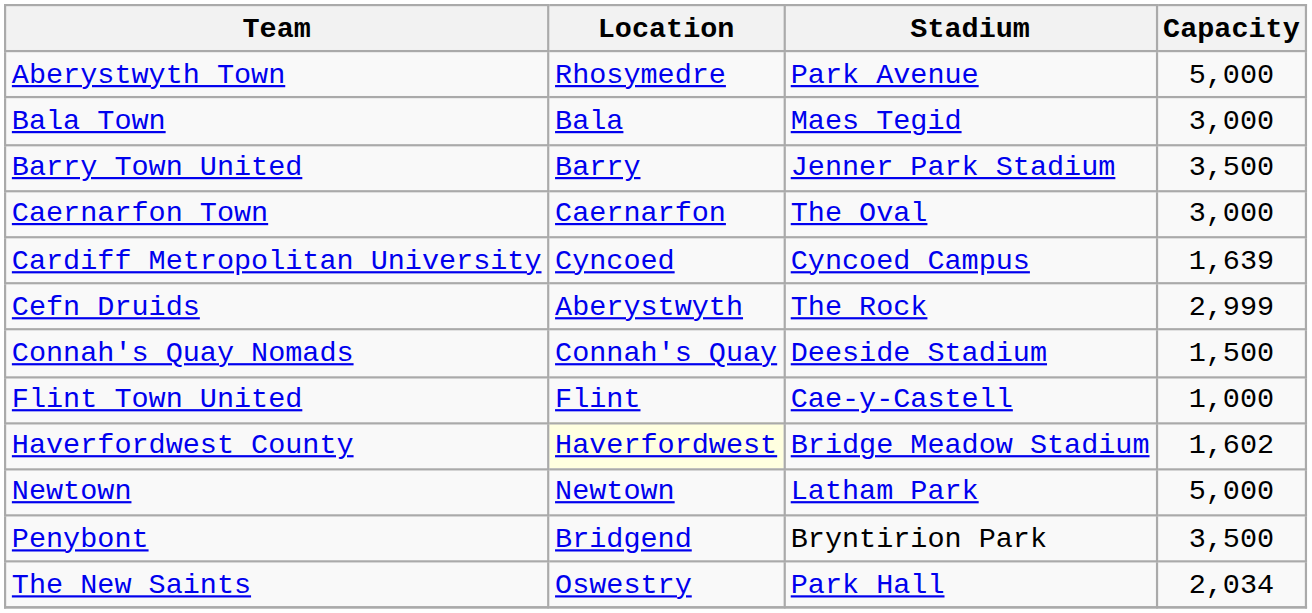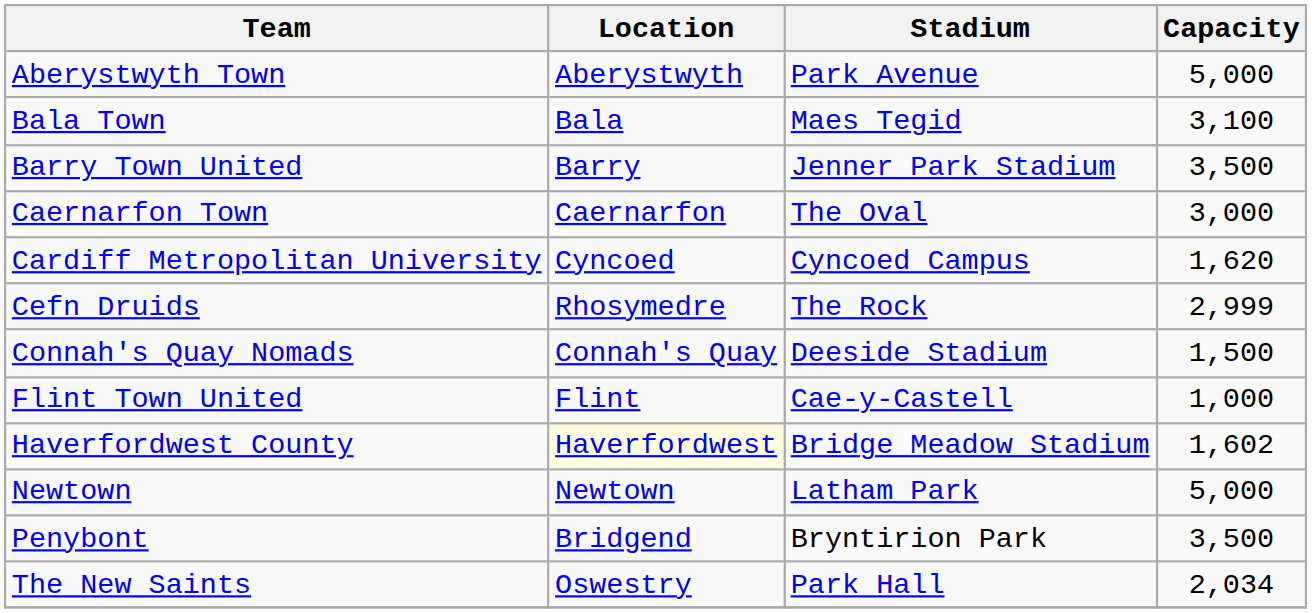Aberystwyth Town | Location: Rhosymedre -> Aberystwyth
Bala Town | Capacity: 3,000 -> 3,100
Cardiff Metropolitan University | Capacity: 1,639 -> 1,620
Cefn Druids | Location: Aberystwyth -> Rhosymedre
